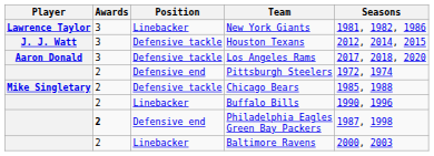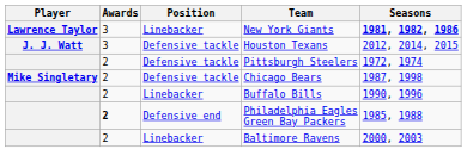New York Giants | Seasons: normal -> bold
- row: Aaron Donald | 3 | Defensive tackle | Los Angeles Rams | 2017, 2018, 2020
Pittsburgh Steelers | Position: Defensive end -> Defensive tackle
Chicago Bears | Seasons: 1985, 1988 -> 1987, 1998
Philadelphia Eagles Green Bay Packers | Seasons: 1987, 1998 -> 1985, 1988
